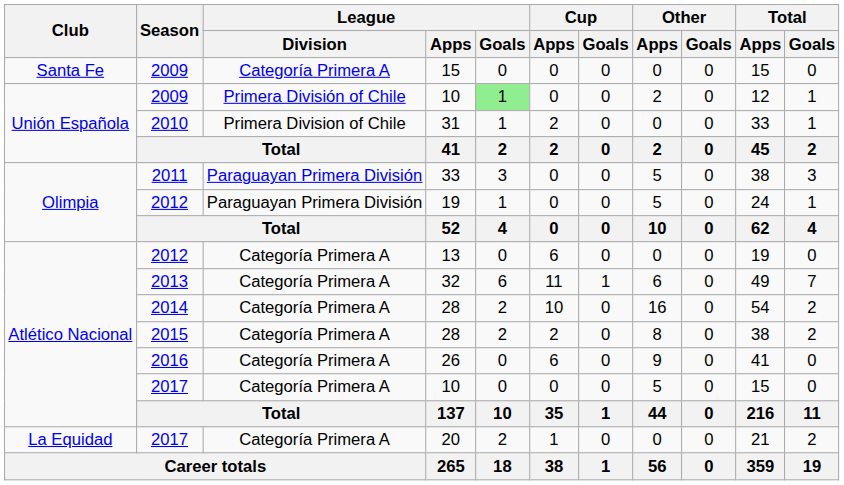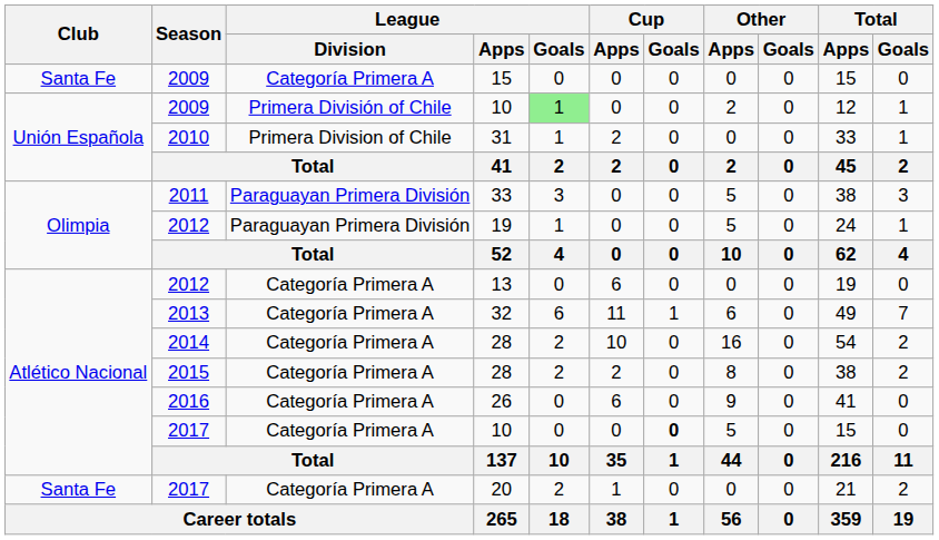2017 / 10 | Cup / Goals: normal -> bold
20 | Club: La Equidad -> Santa Fe
